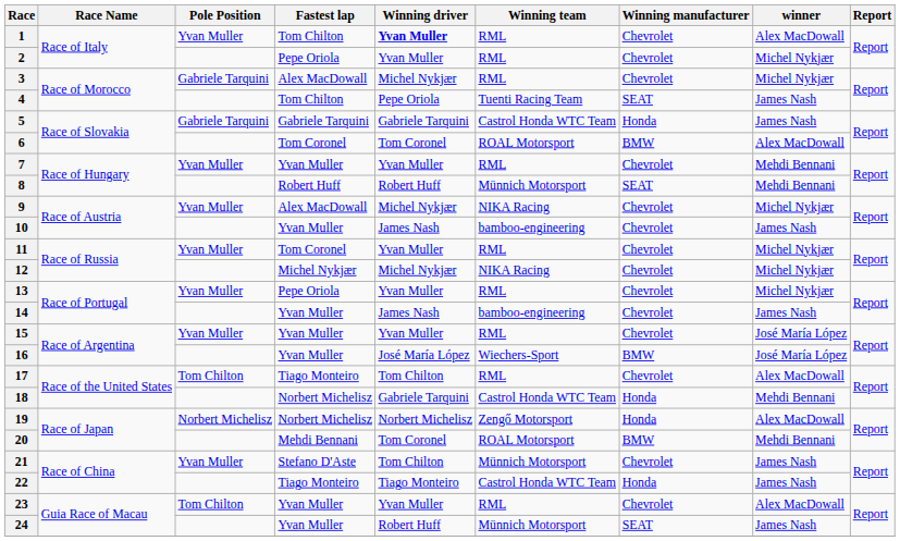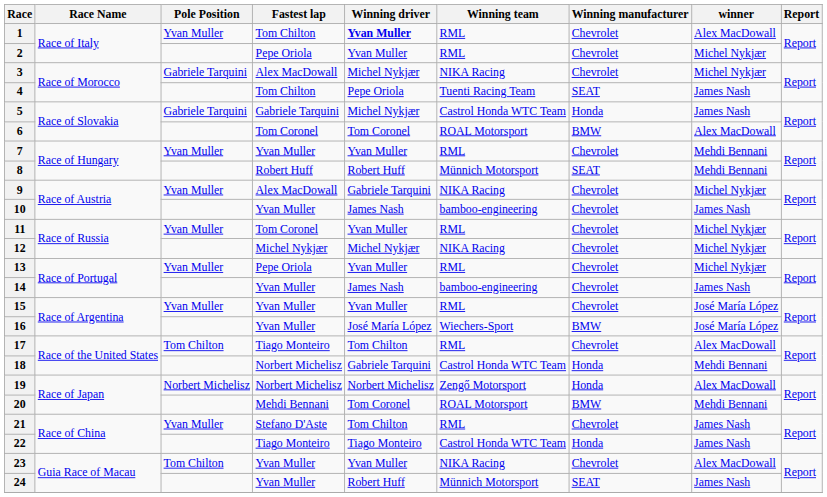3 | Winning team: RML -> NIKA Racing
5 | Winning driver: Gabriele Tarquini -> Michel Nykjær
9 | Winning driver: Michel Nykjær -> Gabriele Tarquini
21 | Winning team: Münnich Motorsport -> RML
23 | Winning team: RML -> NIKA Racing
